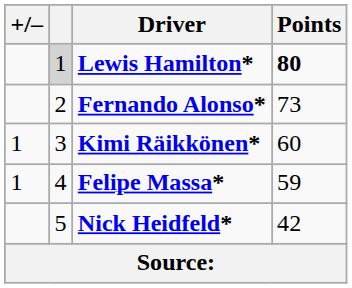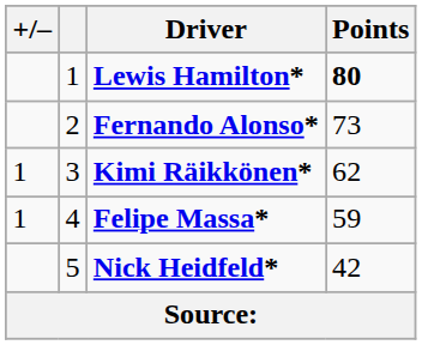Lewis Hamilton* | column 2: lightgrey background -> no background
Kimi Räikkönen* | Points: 60 -> 62
